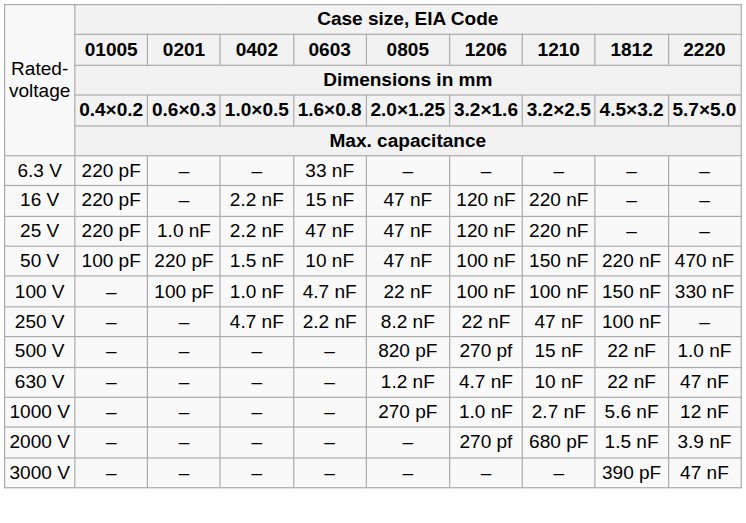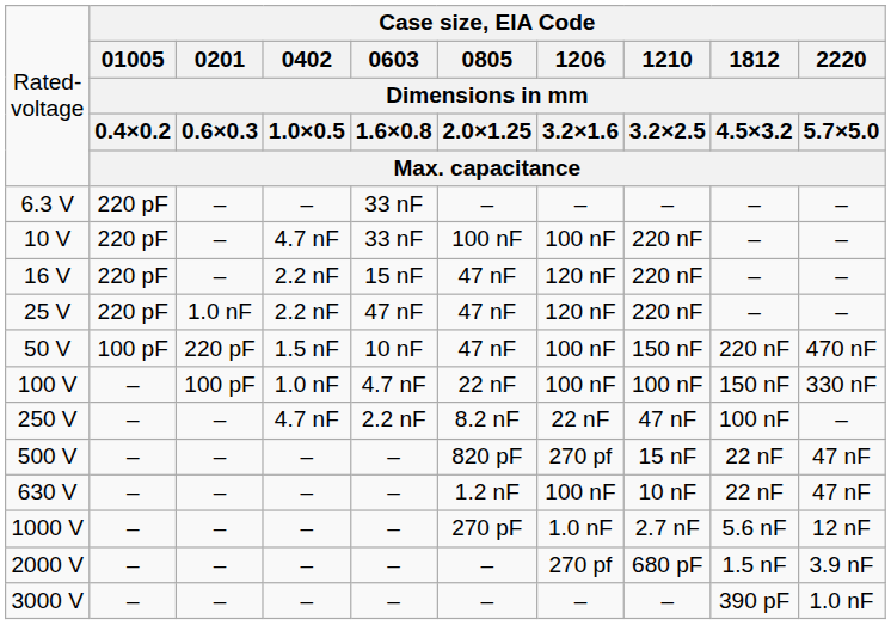+ row: 10 V | 220 pF | – | 4.7 nF | 33 nF | 100 nF | 100 nF | 220 nF | – | –
500 V | column 10: 1.0 nF -> 47 nF
630 V | column 7: 4.7 nF -> 100 nF
3000 V | column 10: 47 nF -> 1.0 nF
